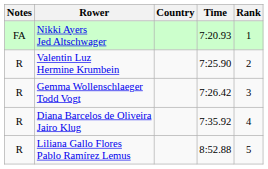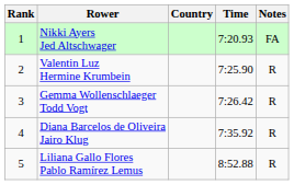columns swapped: Rank <-> Notes
